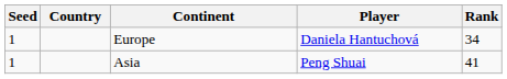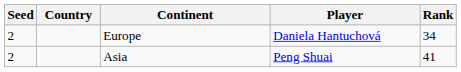Europe | Seed: 1 -> 2
Asia | Seed: 1 -> 2
